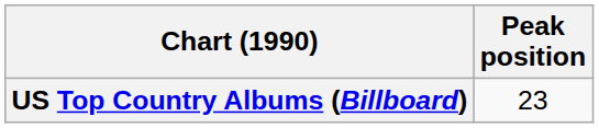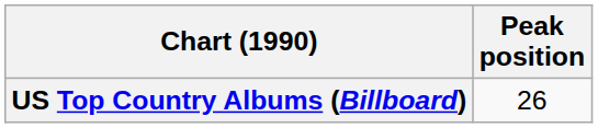US Top Country Albums (Billboard) | Peak position: 23 -> 26
